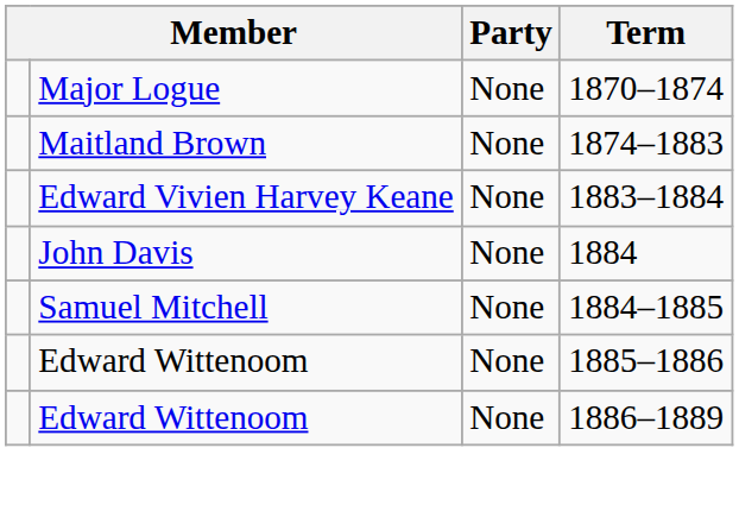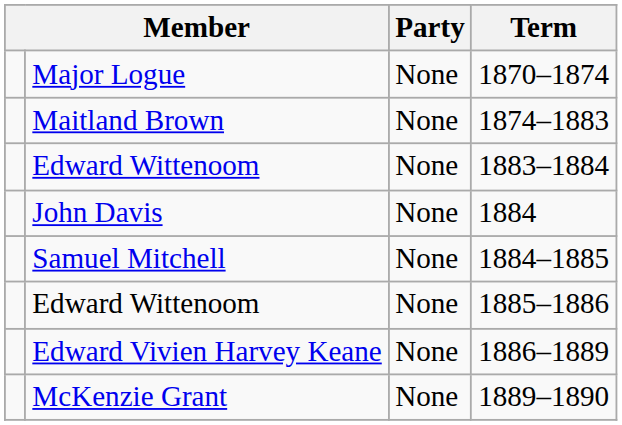1883–1884 | column 2: Edward Vivien Harvey Keane -> Edward Wittenoom
1886–1889 | column 2: Edward Wittenoom -> Edward Vivien Harvey Keane
+ row: McKenzie Grant | None | 1889–1890
